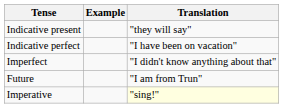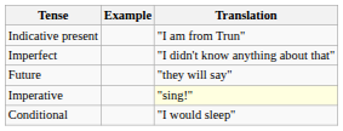Indicative present | Translation: "they will say" -> "I am from Trun"
- row: Indicative perfect | "I have been on vacation"
Future | Translation: "I am from Trun" -> "they will say"
+ row: Conditional | "I would sleep"
